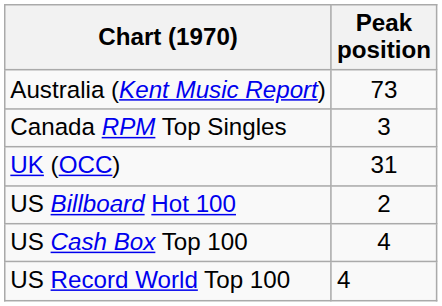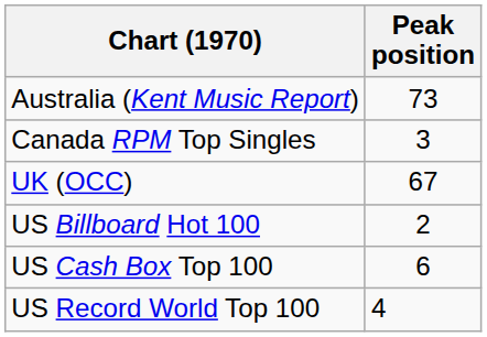UK (OCC) | Peak position: 31 -> 67
US Cash Box Top 100 | Peak position: 4 -> 6
